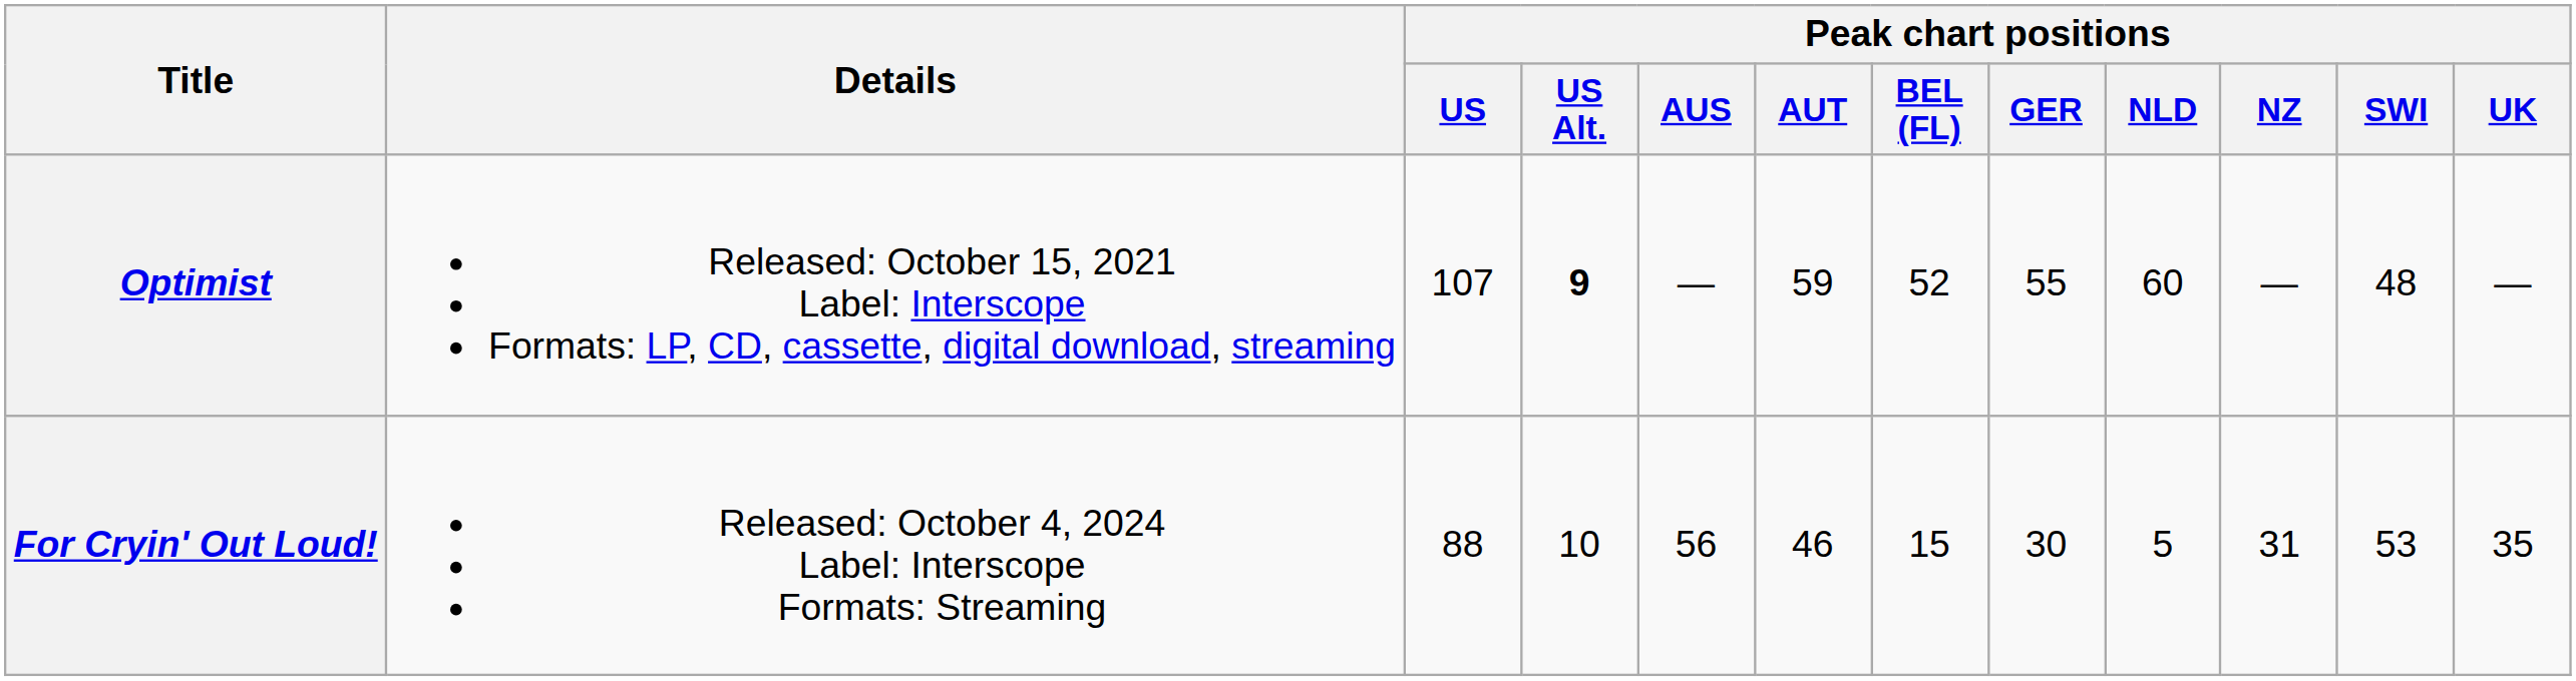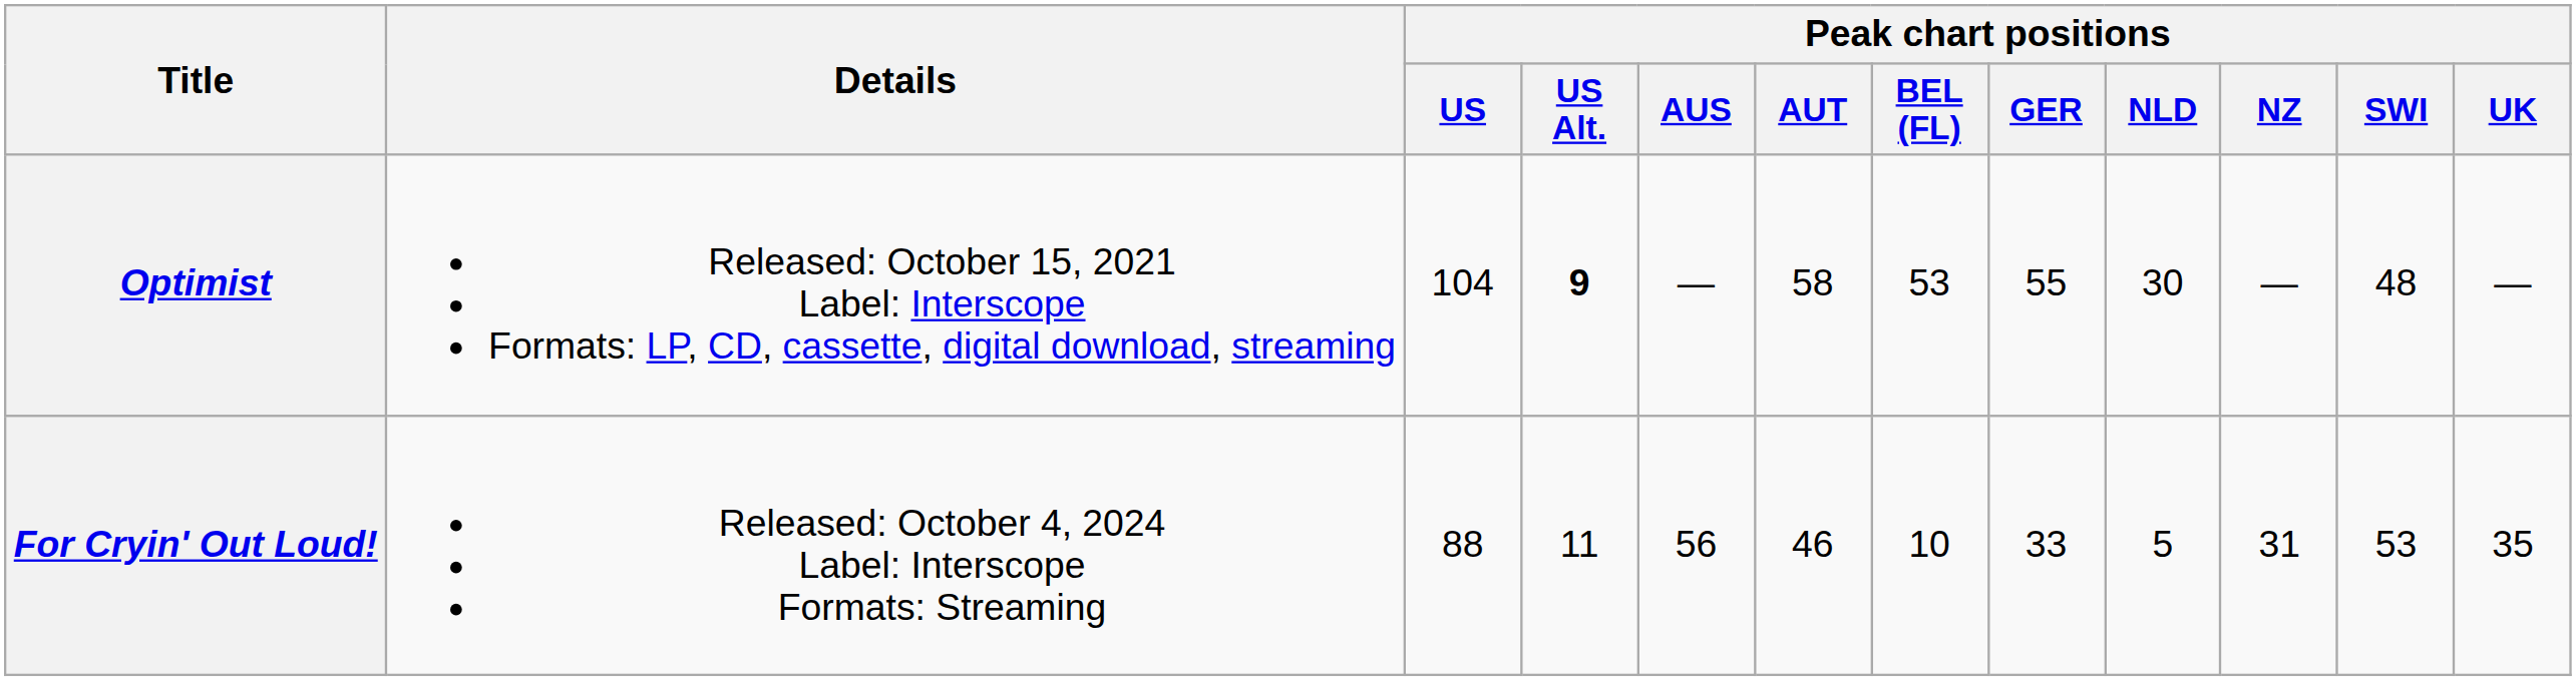Optimist | Peak chart positions / US: 107 -> 104
Optimist | Peak chart positions / AUT: 59 -> 58
Optimist | Peak chart positions / BEL (FL): 52 -> 53
Optimist | Peak chart positions / NLD: 60 -> 30
For Cryin' Out Loud! | Peak chart positions / US Alt.: 10 -> 11
For Cryin' Out Loud! | Peak chart positions / BEL (FL): 15 -> 10
For Cryin' Out Loud! | Peak chart positions / GER: 30 -> 33
